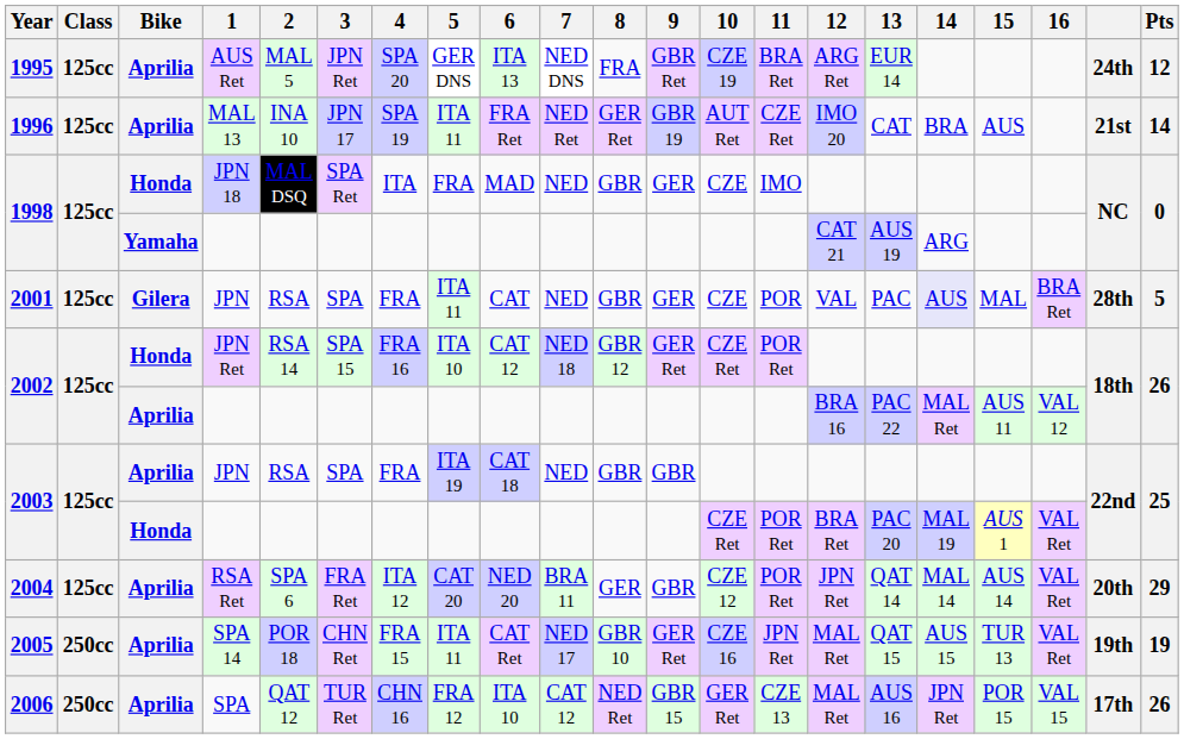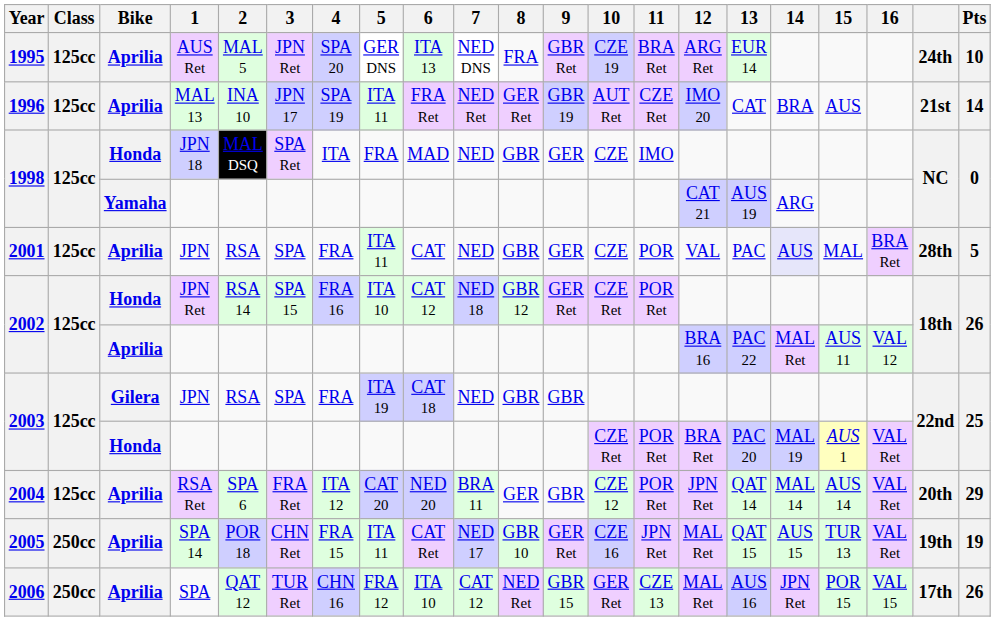1995 | Pts: 12 -> 10
2001 | Bike: Gilera -> Aprilia
2003 / JPN | Bike: Aprilia -> Gilera
